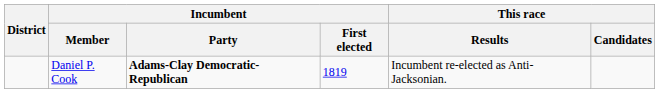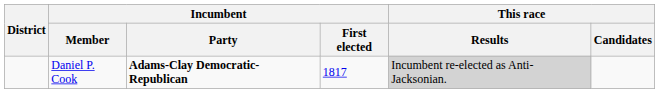Daniel P. Cook | Incumbent / First elected: 1819 -> 1817
Daniel P. Cook | This race / Results: no background -> lightgrey background
